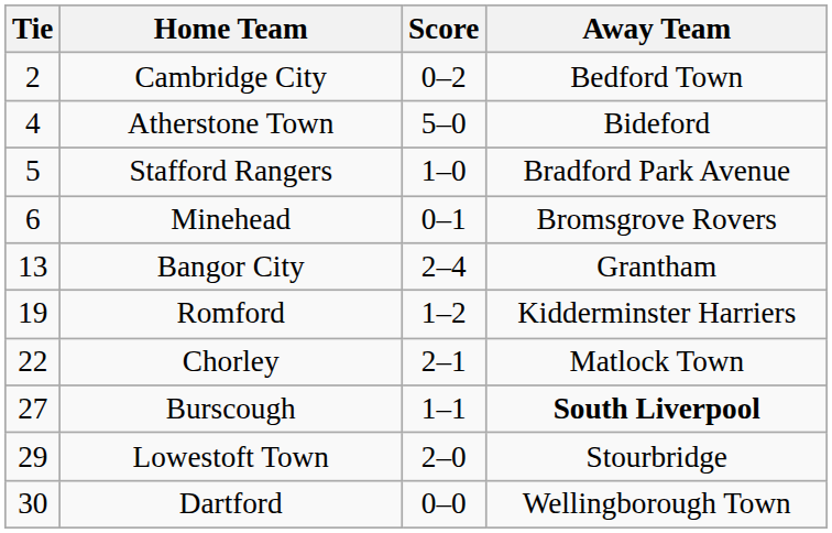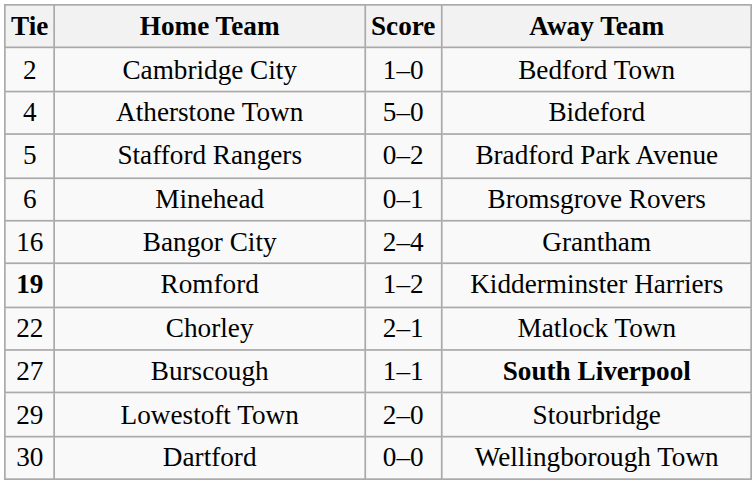Cambridge City | Score: 0–2 -> 1–0
Stafford Rangers | Score: 1–0 -> 0–2
Bangor City | Tie: 13 -> 16
Romford | Tie: normal -> bold
